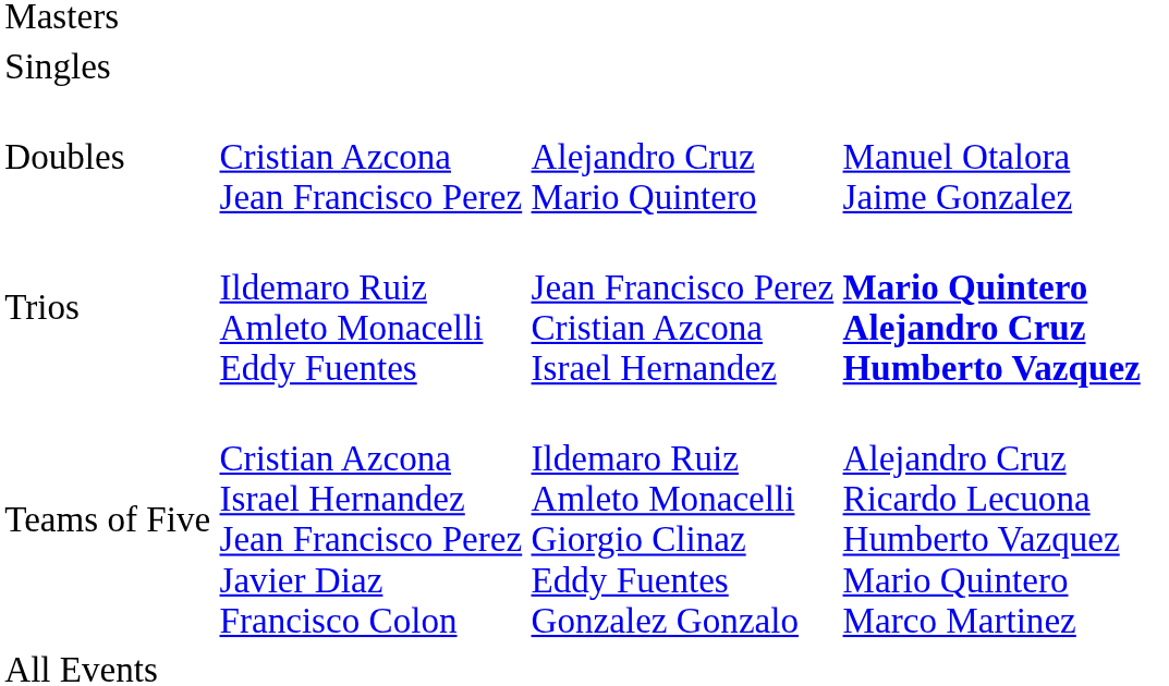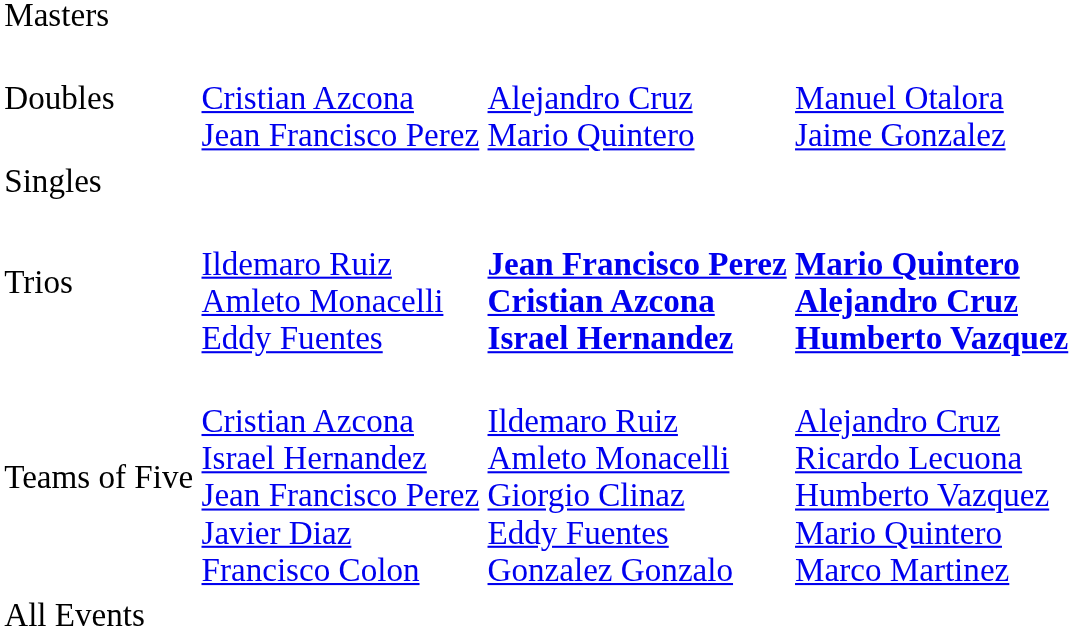rows swapped: Singles <-> Doubles
Trios | column 3: normal -> bold
